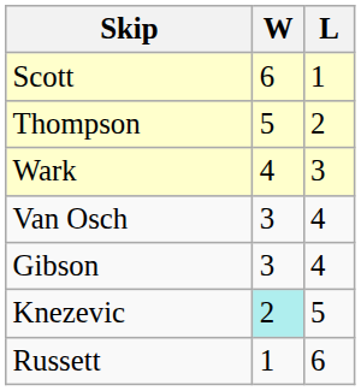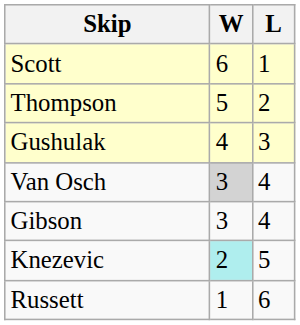+ row: Gushulak | 4 | 3
- row: Wark | 4 | 3
Van Osch | W: no background -> lightgrey background
